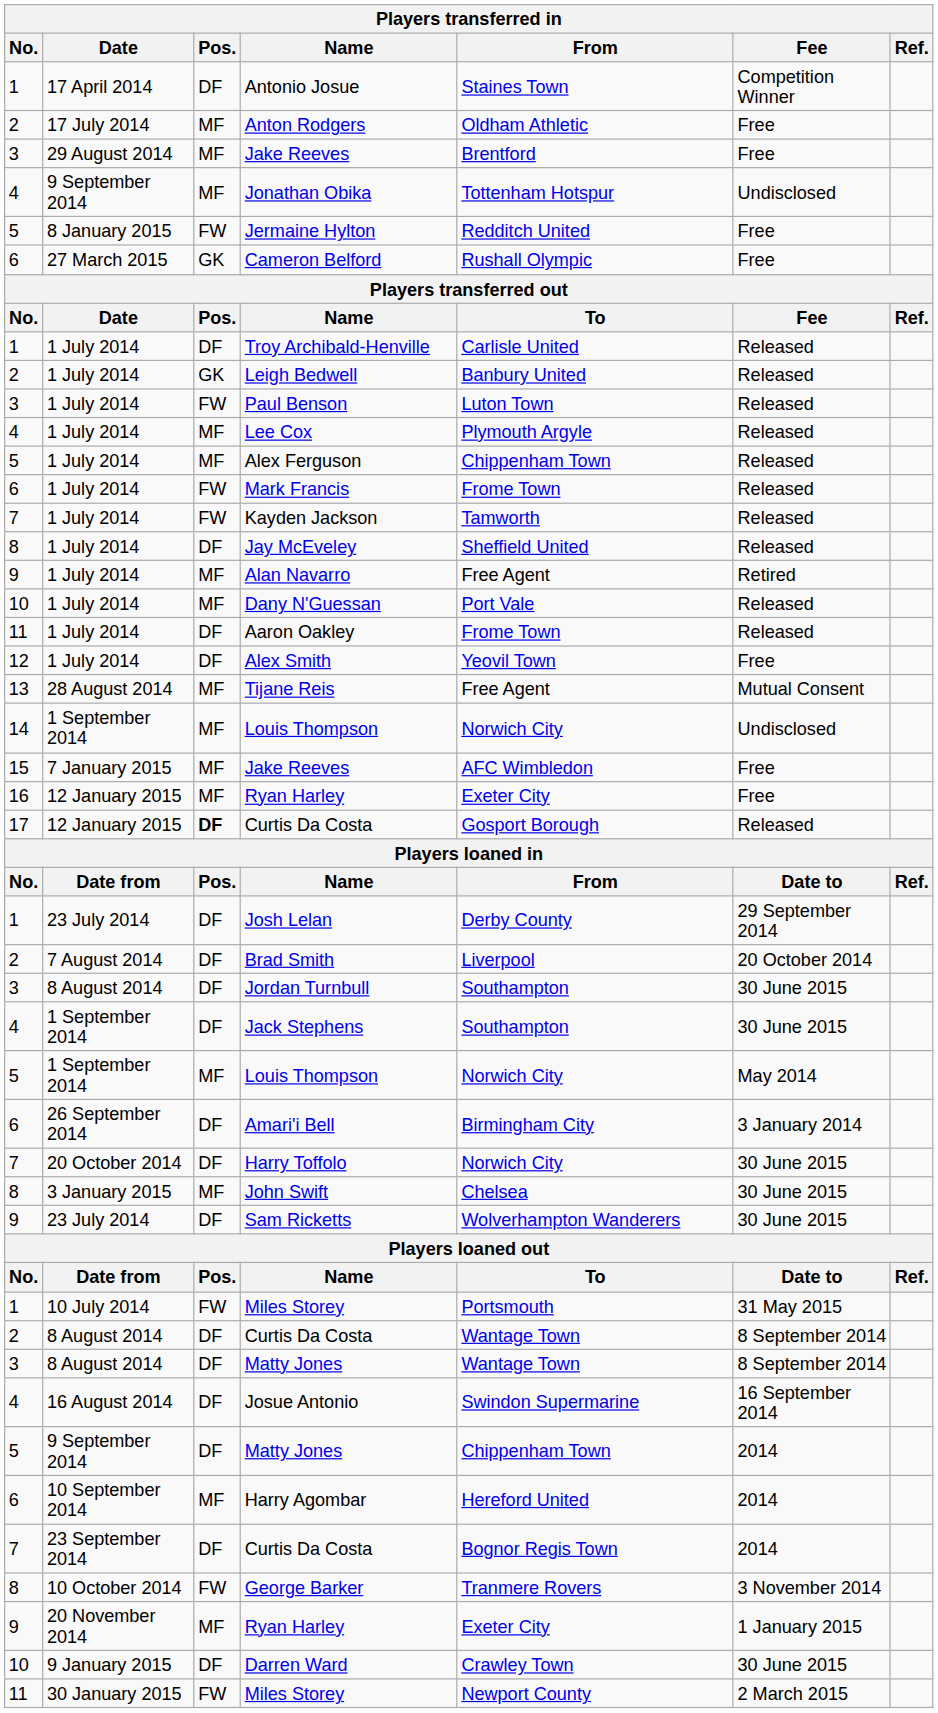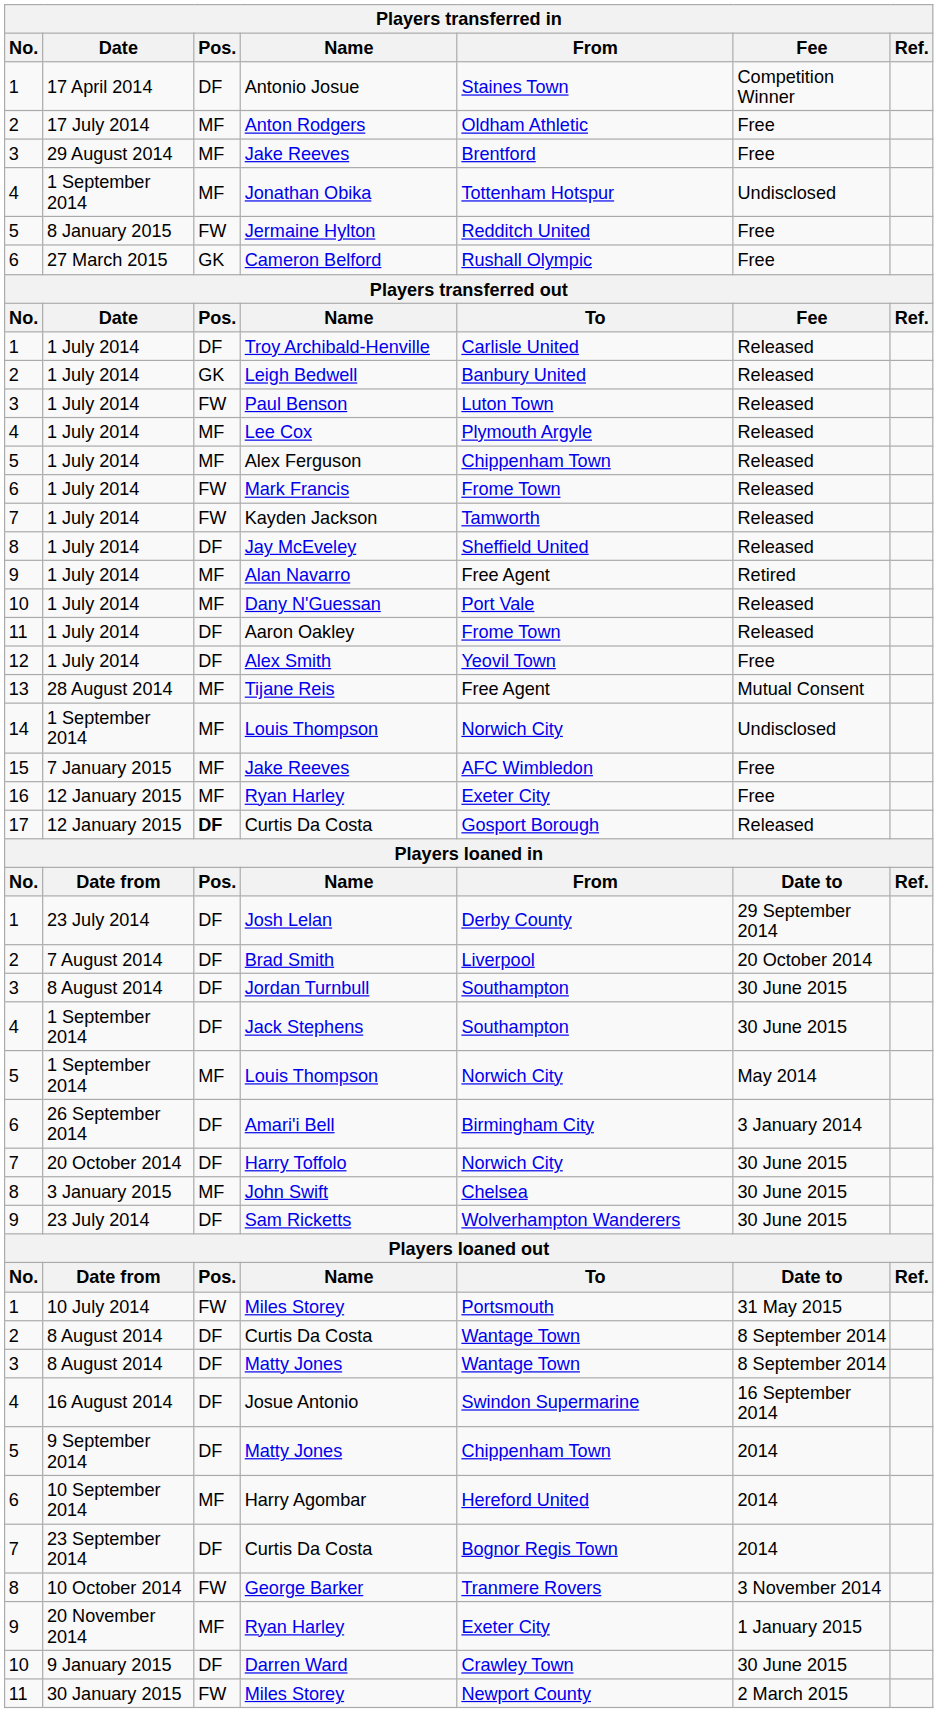Jonathan Obika | Date: 9 September 2014 -> 1 September 2014
